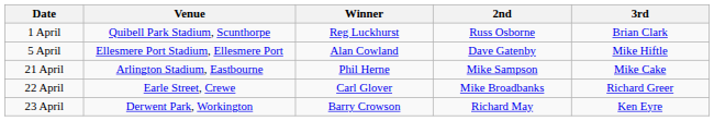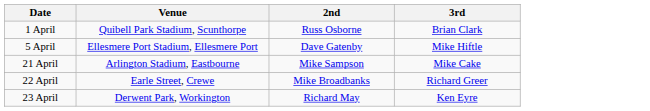- column: Winner | Reg Luckhurst | Alan Cowland | Phil Herne | Carl Glover | Barry Crowson
